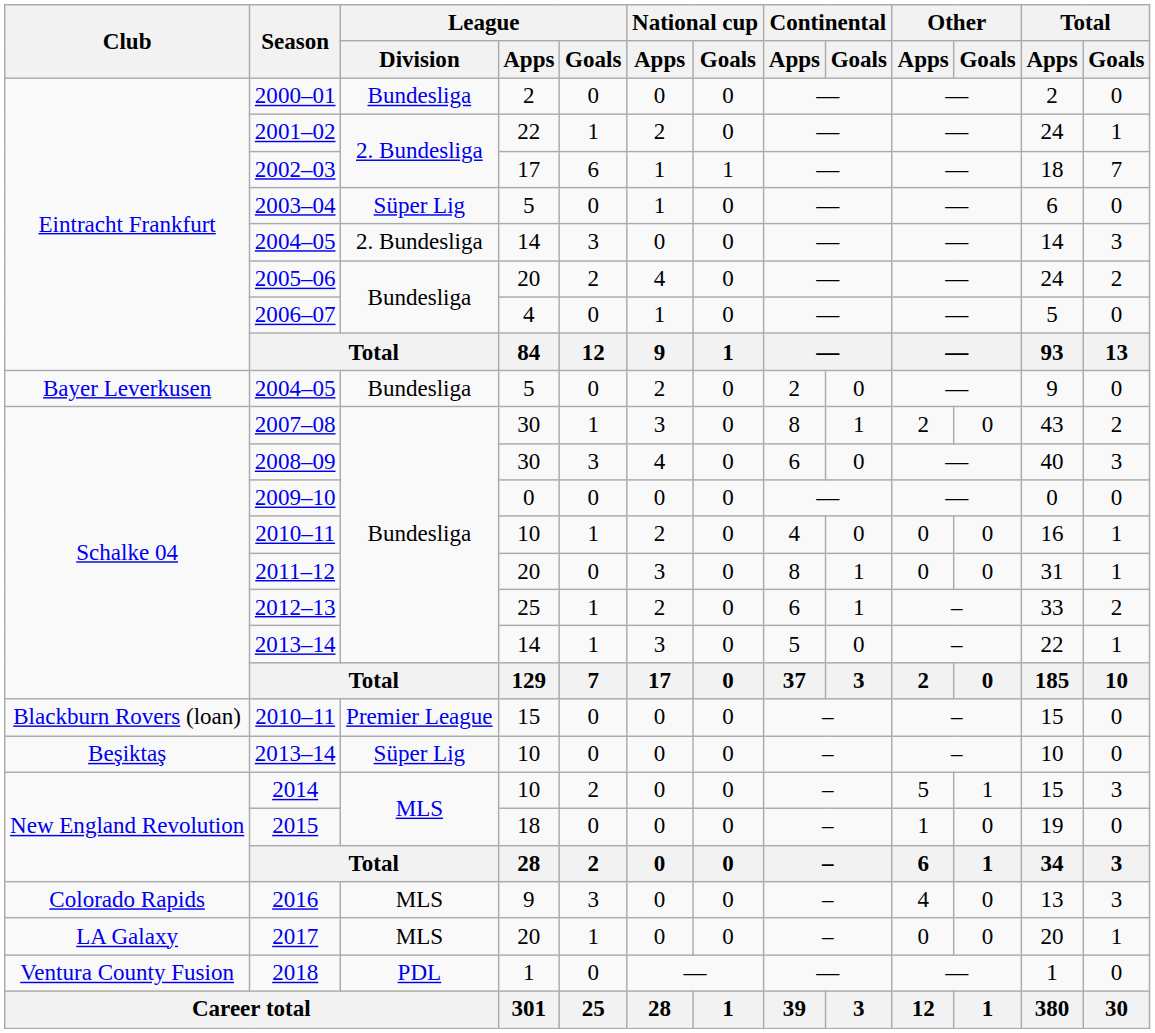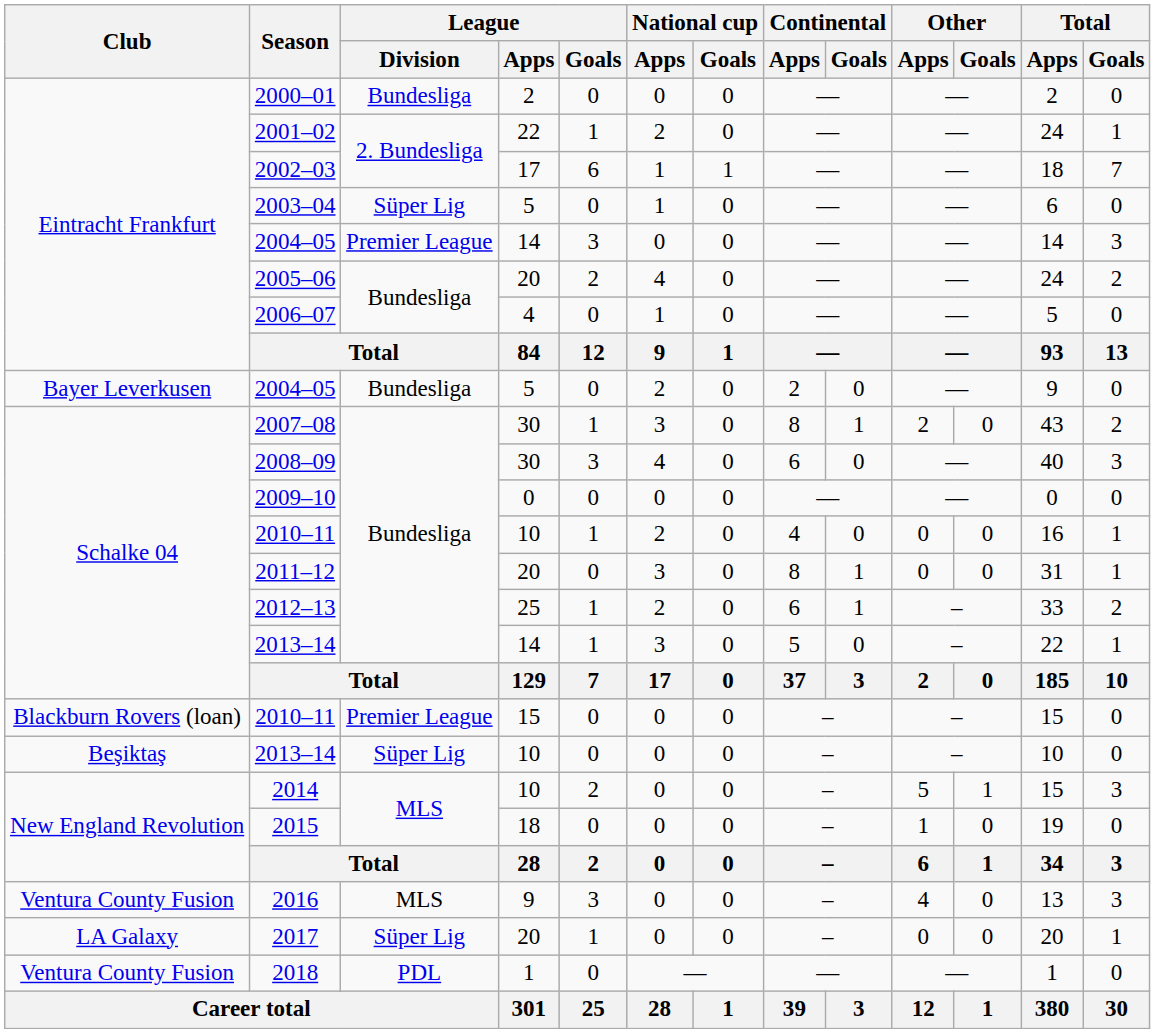2004–05 / 14 | League / Division: 2. Bundesliga -> Premier League
2016 | Club: Colorado Rapids -> Ventura County Fusion
2017 | League / Division: MLS -> Süper Lig
